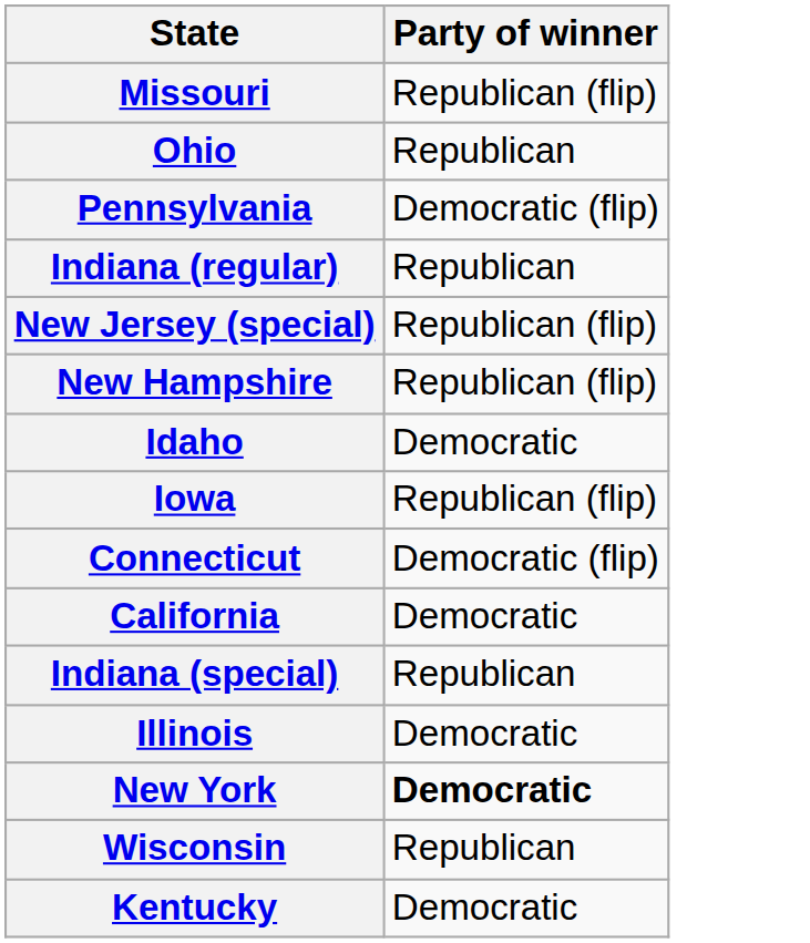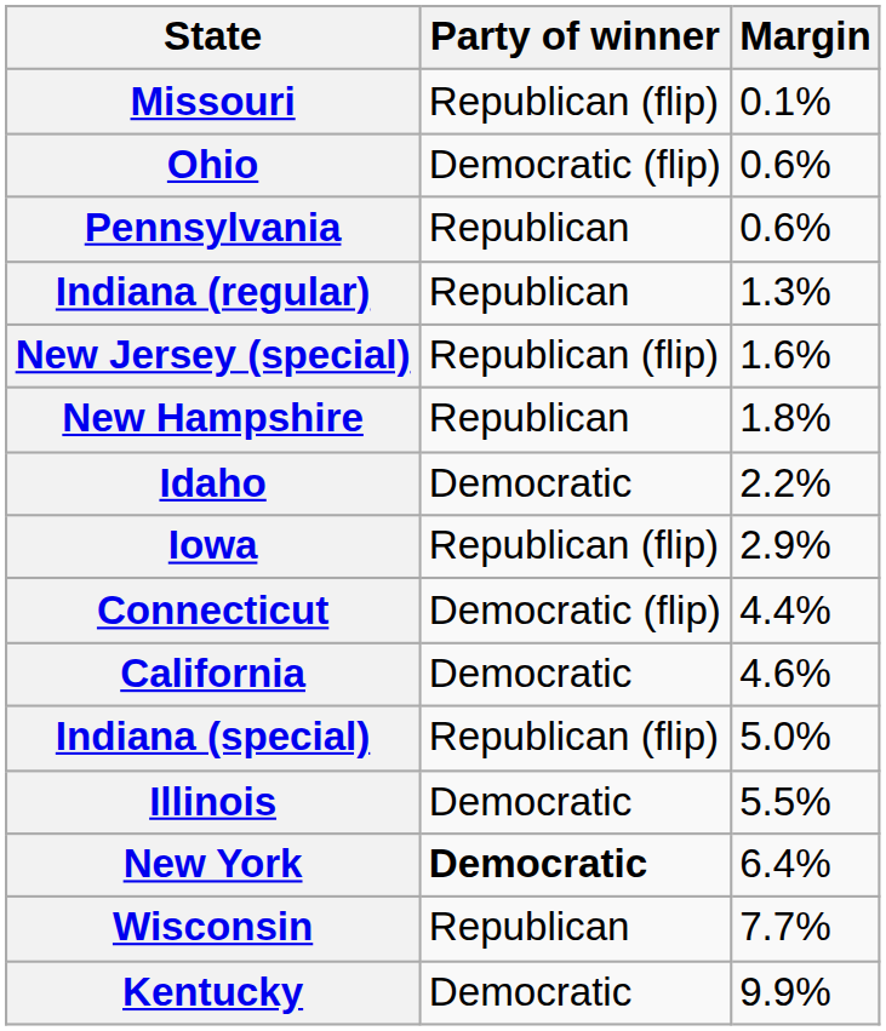+ column: Margin | 0.1% | 0.6% | 0.6% | 1.3% | 1.6% | 1.8% | 2.2% | 2.9% | 4.4% | 4.6% | 5.0% | 5.5% | 6.4% | 7.7% | 9.9%
Ohio | Party of winner: Republican -> Democratic (flip)
Pennsylvania | Party of winner: Democratic (flip) -> Republican
New Hampshire | Party of winner: Republican (flip) -> Republican
Indiana (special) | Party of winner: Republican -> Republican (flip)
